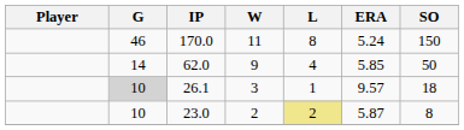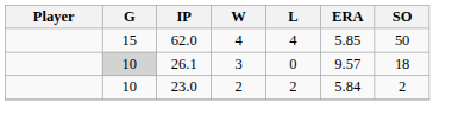- row: 46 | 170.0 | 11 | 8 | 5.24 | 150
62.0 | G: 14 -> 15
62.0 | W: 9 -> 4
26.1 | L: 1 -> 0
23.0 | L: khaki background -> no background
23.0 | ERA: 5.87 -> 5.84
23.0 | SO: 8 -> 2
